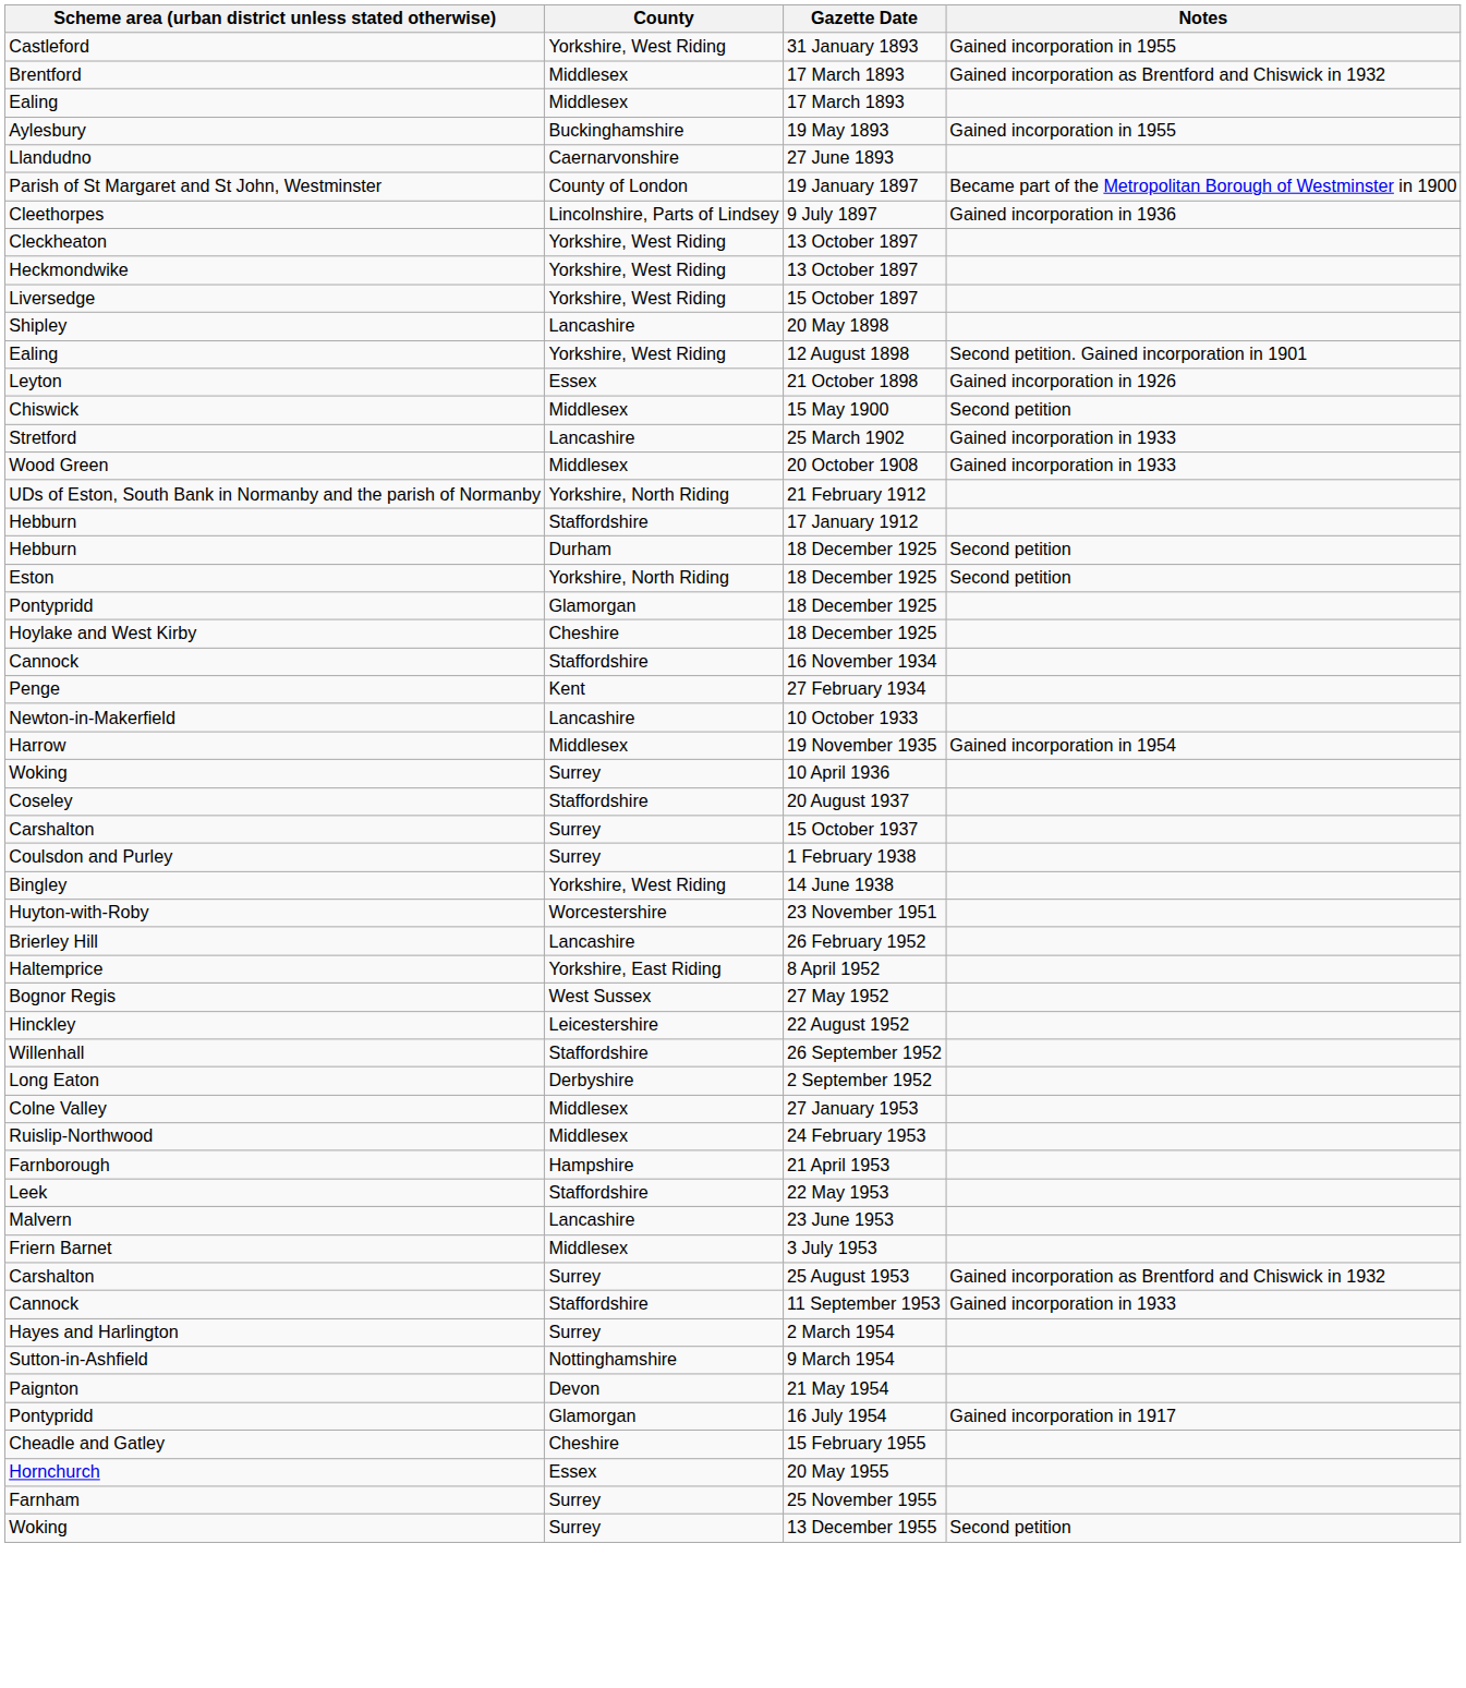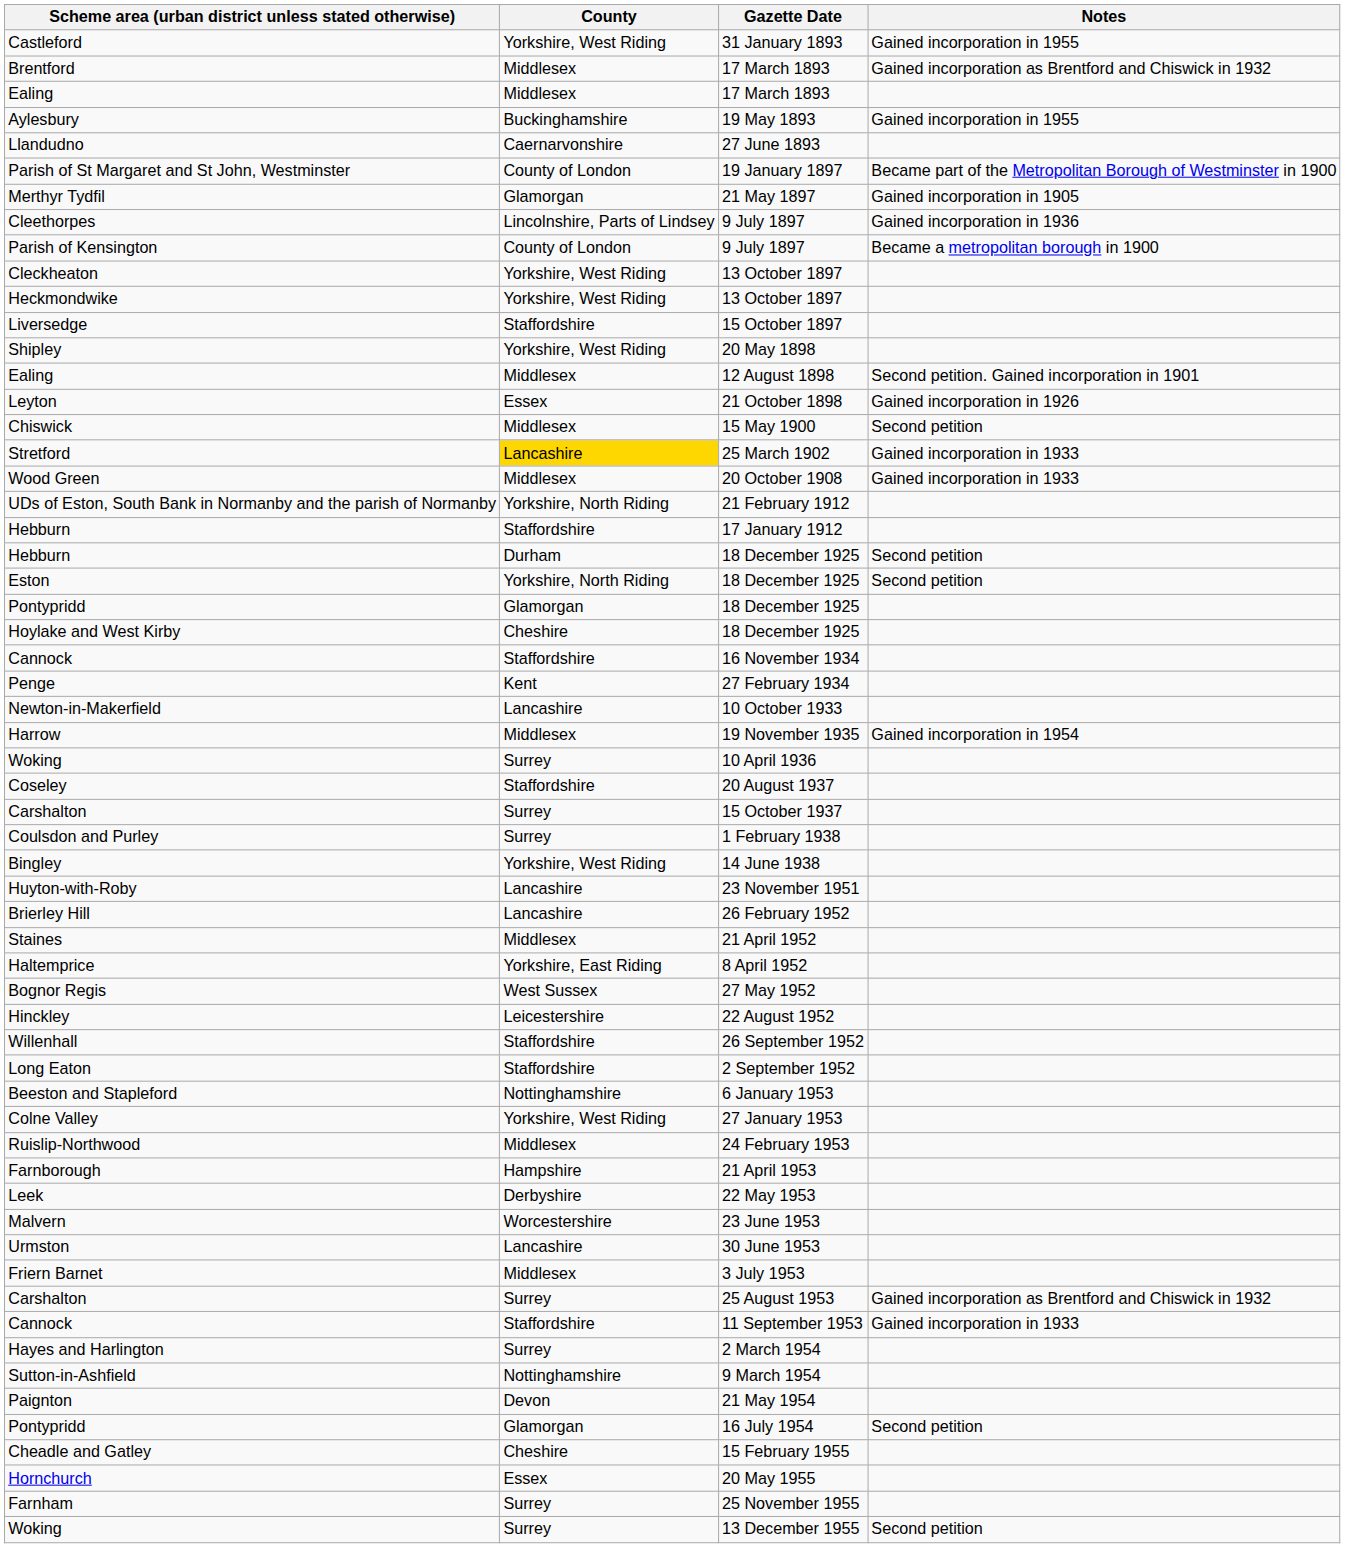+ row: Merthyr Tydfil | Glamorgan | 21 May 1897 | Gained incorporation in 1905
+ row: Parish of Kensington | County of London | 9 July 1897 | Became a metropolitan borough in 1900
Liversedge | County: Yorkshire, West Riding -> Staffordshire
Shipley | County: Lancashire -> Yorkshire, West Riding
Ealing / 12 August 1898 | County: Yorkshire, West Riding -> Middlesex
Stretford | County: no background -> gold background
Huyton-with-Roby | County: Worcestershire -> Lancashire
+ row: Staines | Middlesex | 21 April 1952
Long Eaton | County: Derbyshire -> Staffordshire
+ row: Beeston and Stapleford | Nottinghamshire | 6 January 1953
Colne Valley | County: Middlesex -> Yorkshire, West Riding
Leek | County: Staffordshire -> Derbyshire
Malvern | County: Lancashire -> Worcestershire
+ row: Urmston | Lancashire | 30 June 1953
Pontypridd / 16 July 1954 | Notes: Gained incorporation in 1917 -> Second petition
